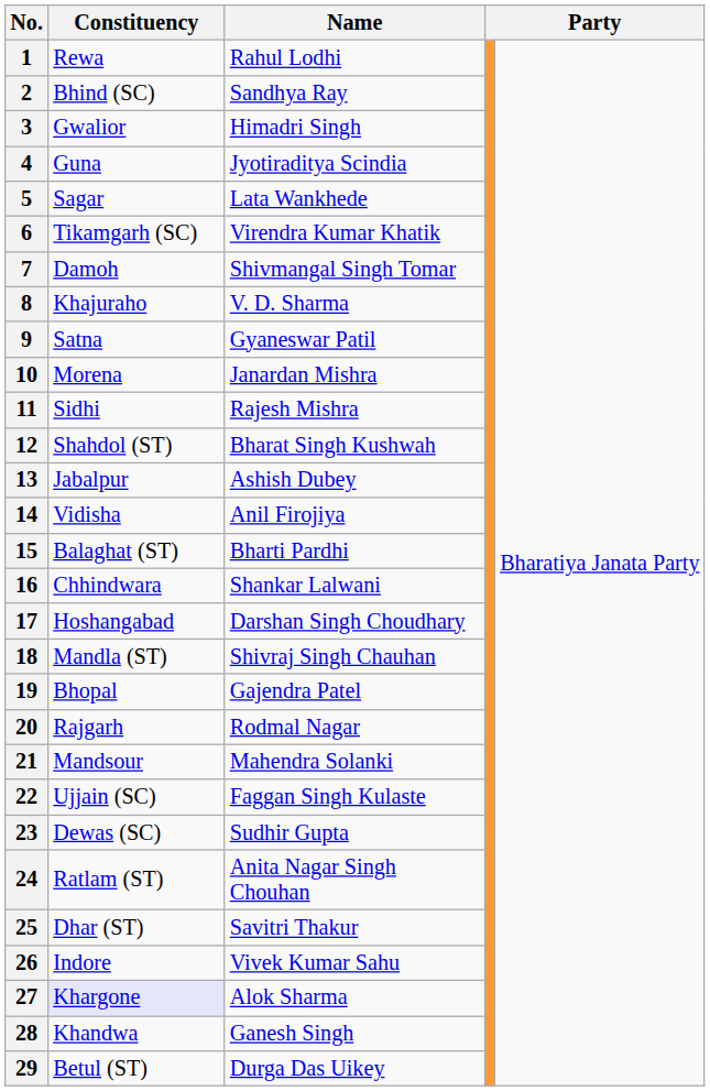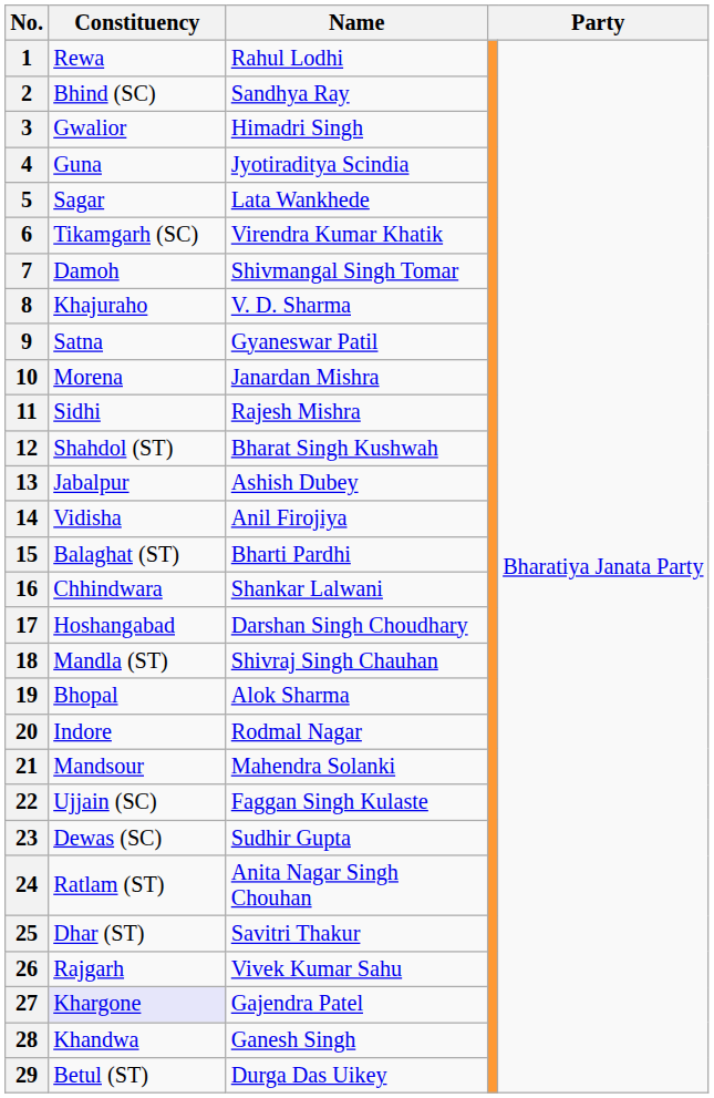19 | Name: Gajendra Patel -> Alok Sharma
20 | Constituency: Rajgarh -> Indore
26 | Constituency: Indore -> Rajgarh
27 | Name: Alok Sharma -> Gajendra Patel
